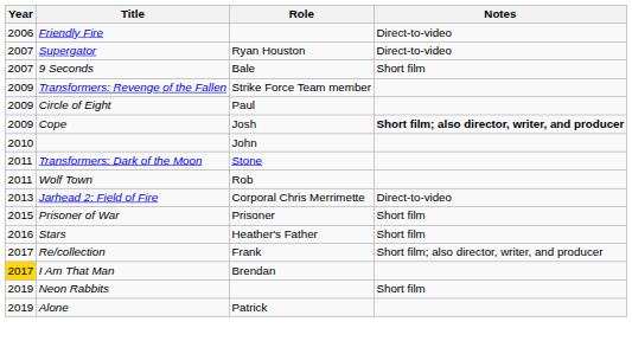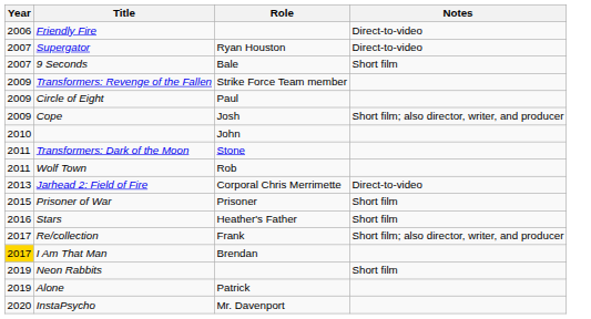Cope | Notes: bold -> normal
+ row: 2020 | InstaPsycho | Mr. Davenport
